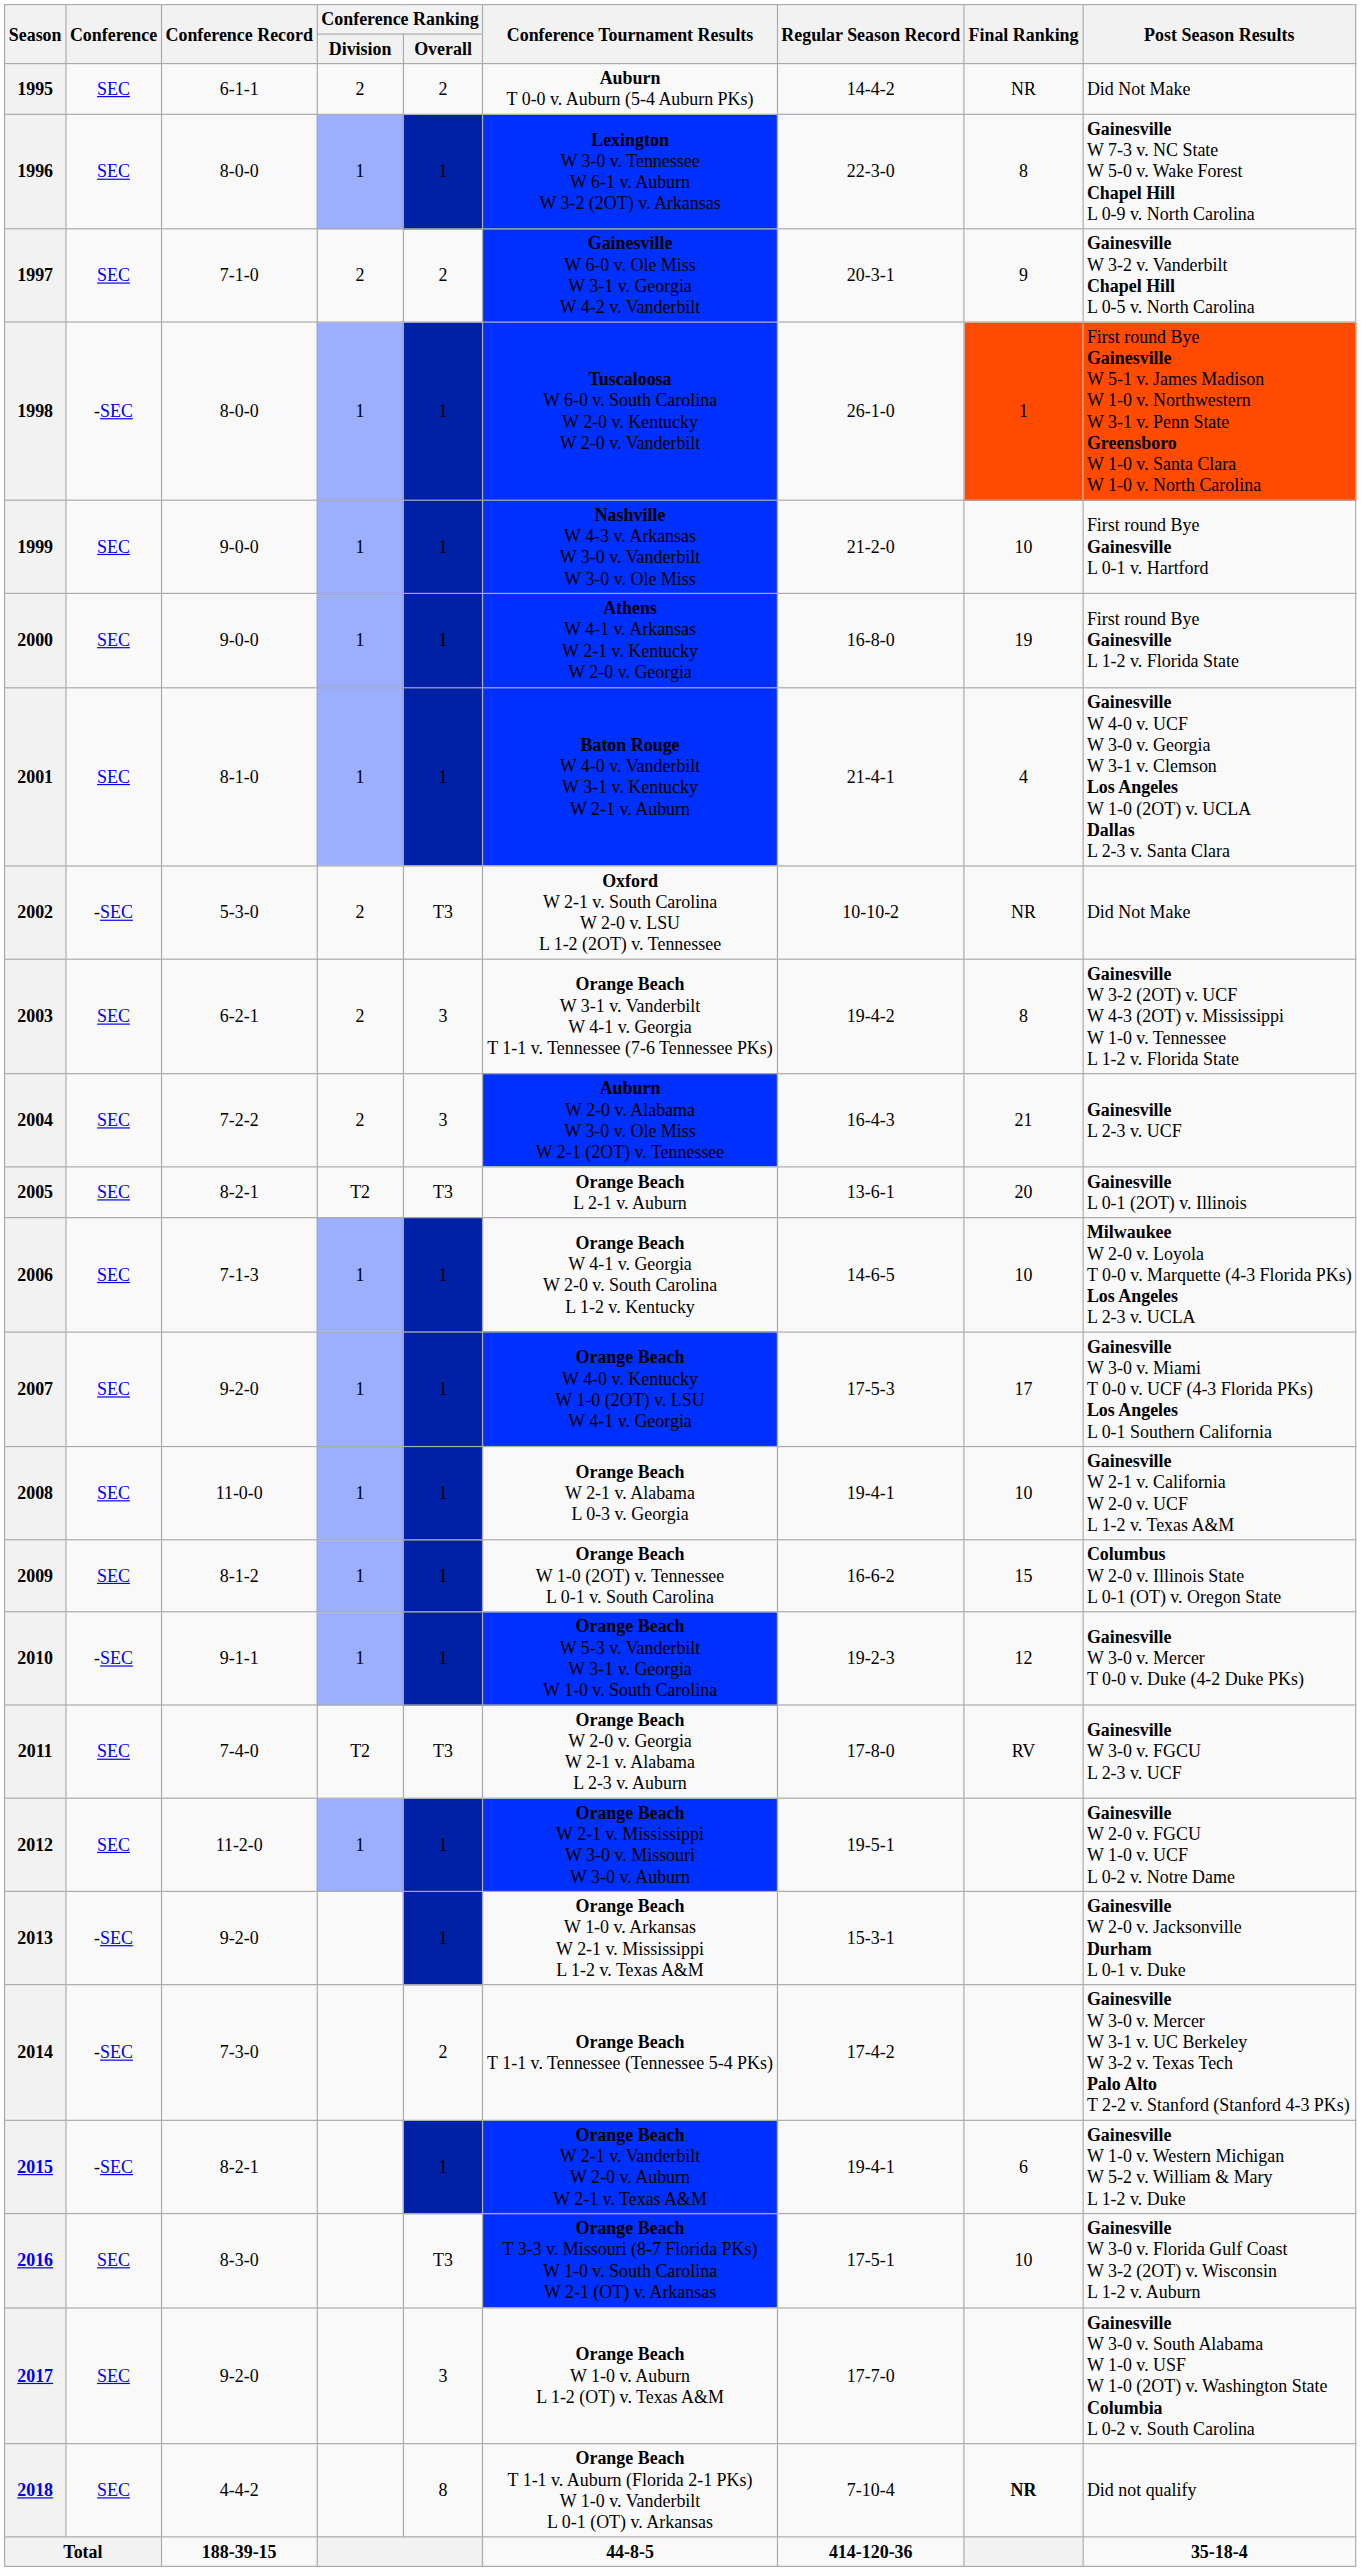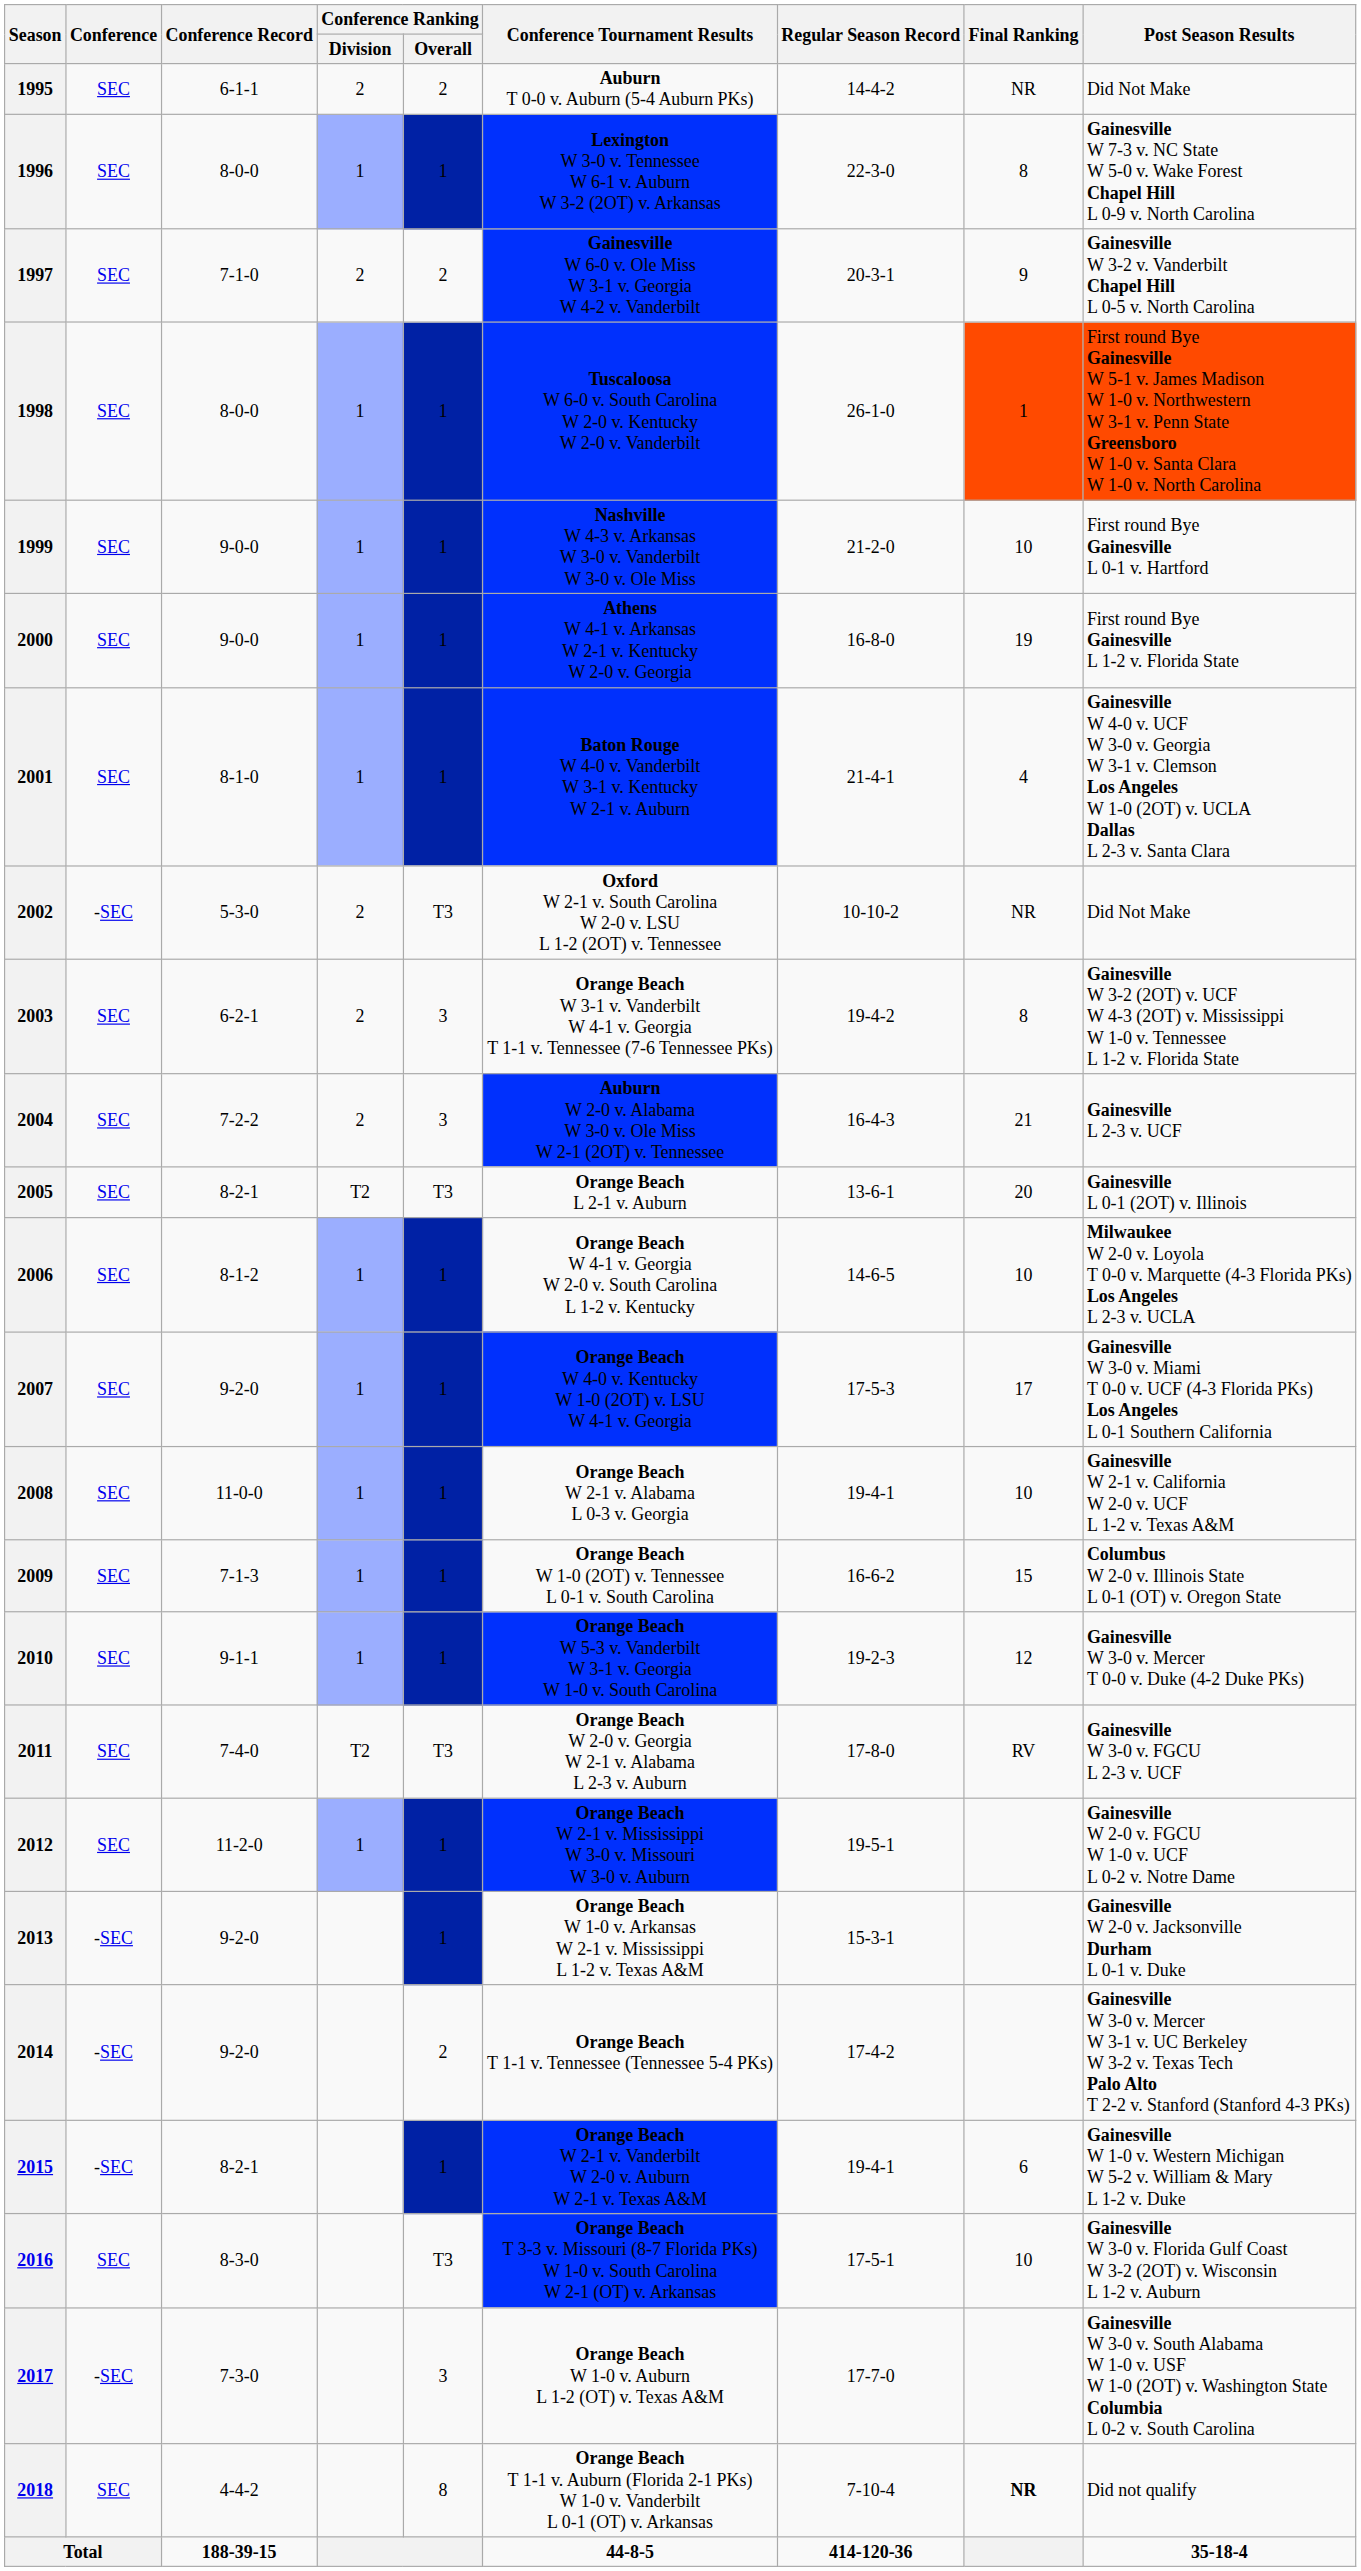1998 | Conference: -SEC -> SEC
2006 | Conference Record: 7-1-3 -> 8-1-2
2009 | Conference Record: 8-1-2 -> 7-1-3
2010 | Conference: -SEC -> SEC
2014 | Conference Record: 7-3-0 -> 9-2-0
2017 | Conference: SEC -> -SEC
2017 | Conference Record: 9-2-0 -> 7-3-0
